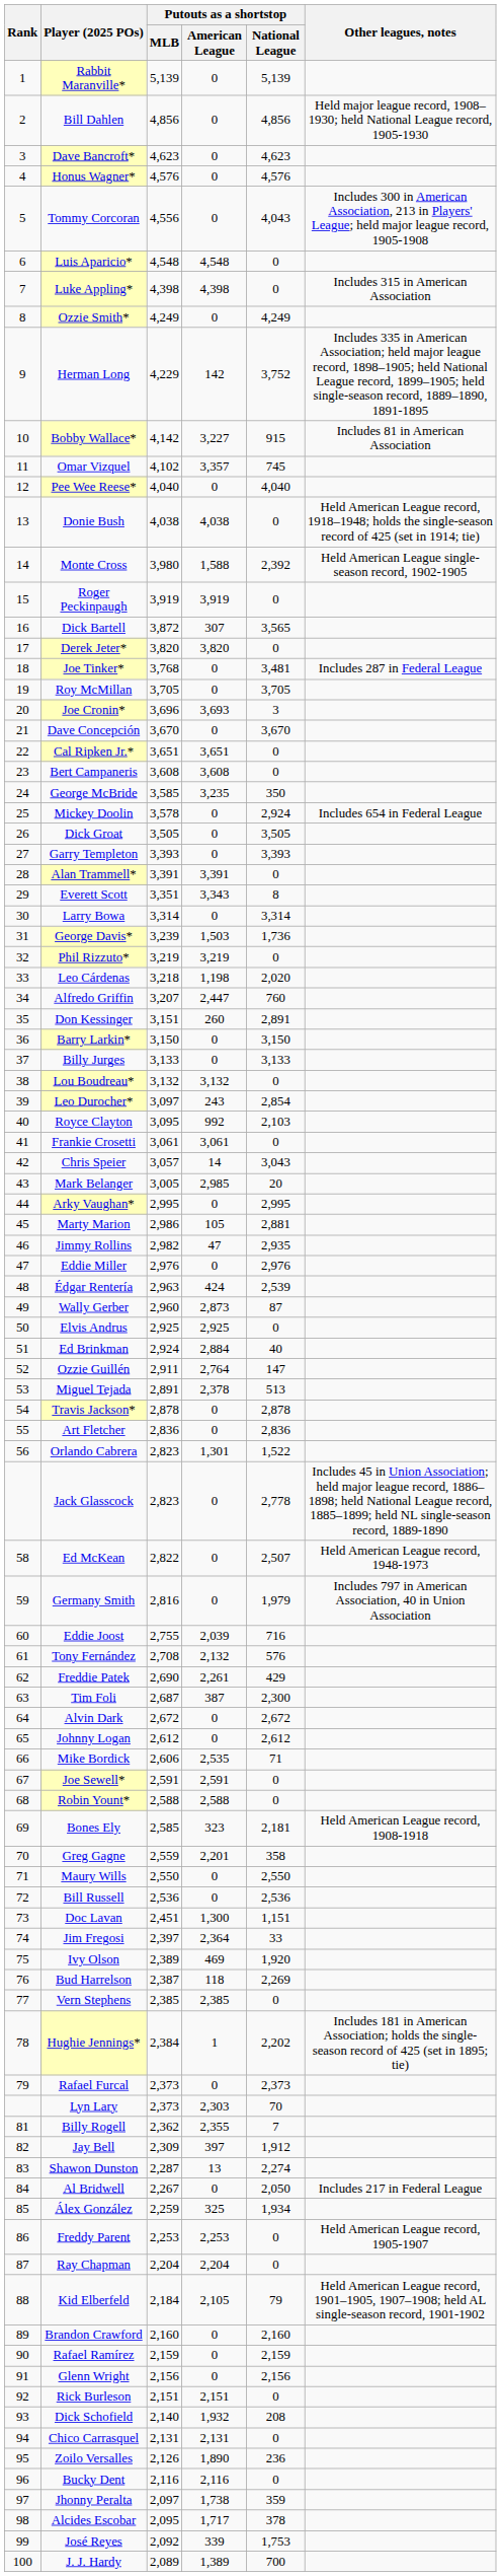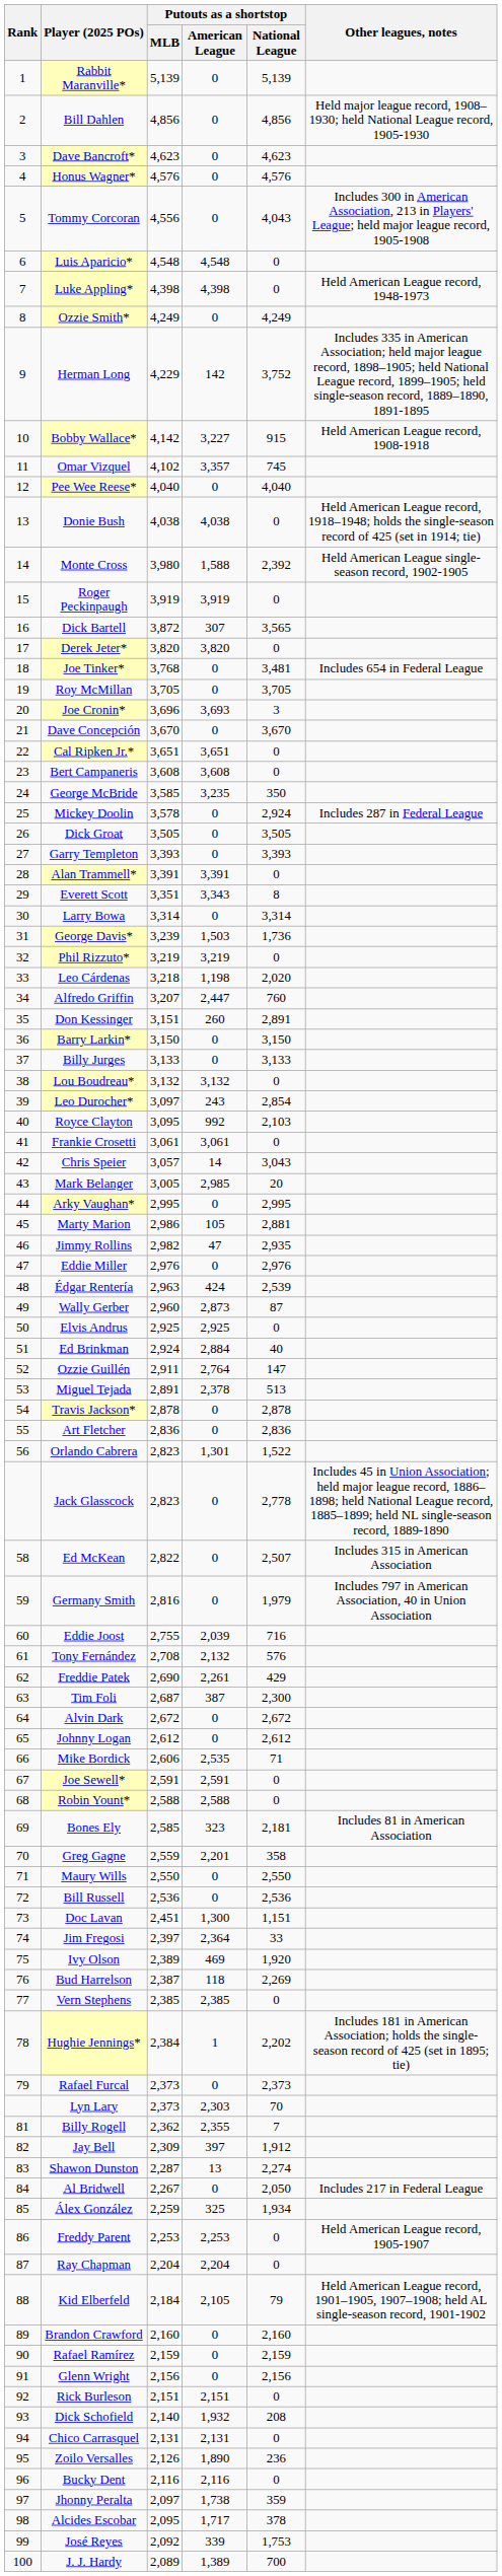Luke Appling* | Other leagues, notes: Includes 315 in American Association -> Held American League record, 1948-1973
Bobby Wallace* | Other leagues, notes: Includes 81 in American Association -> Held American League record, 1908-1918
Joe Tinker* | Other leagues, notes: Includes 287 in Federal League -> Includes 654 in Federal League
Mickey Doolin | Other leagues, notes: Includes 654 in Federal League -> Includes 287 in Federal League
Ed McKean | Other leagues, notes: Held American League record, 1948-1973 -> Includes 315 in American Association
Bones Ely | Other leagues, notes: Held American League record, 1908-1918 -> Includes 81 in American Association
